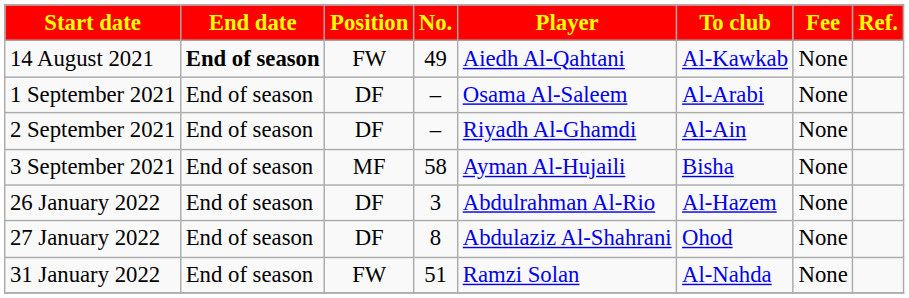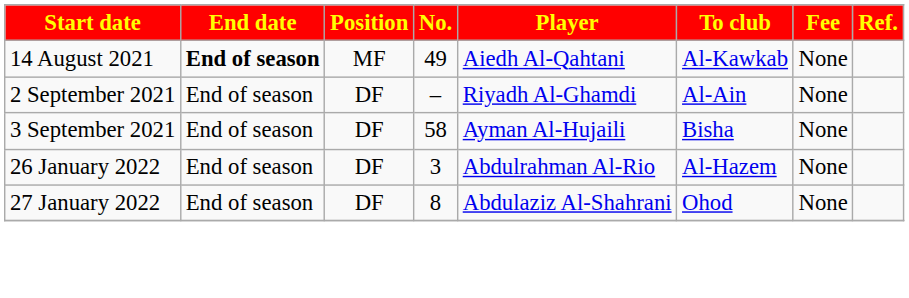14 August 2021 | Position: FW -> MF
- row: 1 September 2021 | End of season | DF | – | Osama Al-Saleem | Al-Arabi | None
3 September 2021 | Position: MF -> DF
- row: 31 January 2022 | End of season | FW | 51 | Ramzi Solan | Al-Nahda | None
